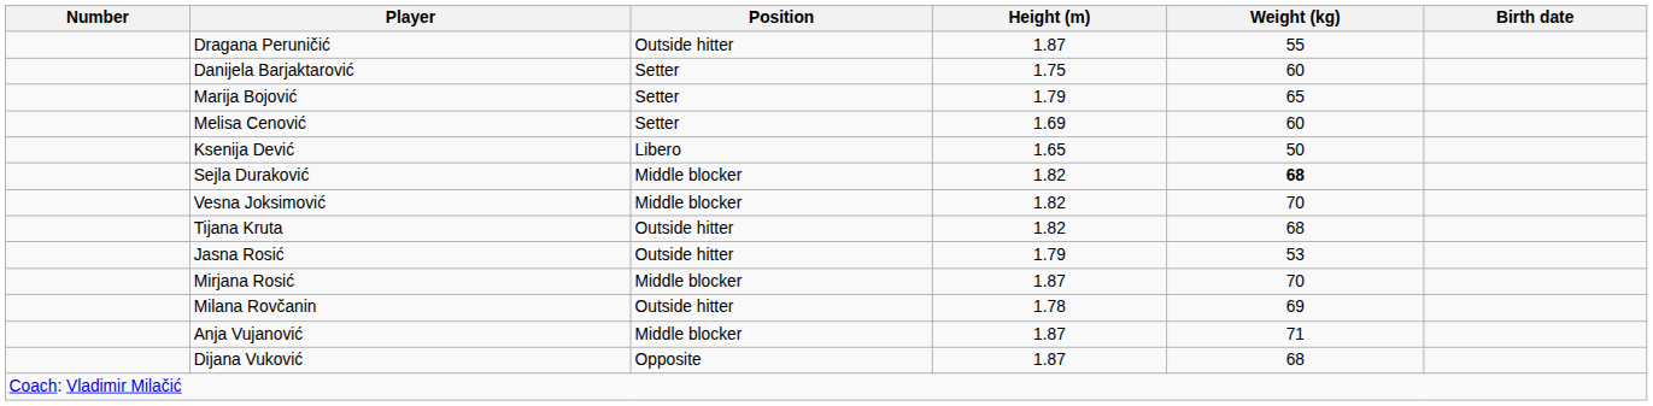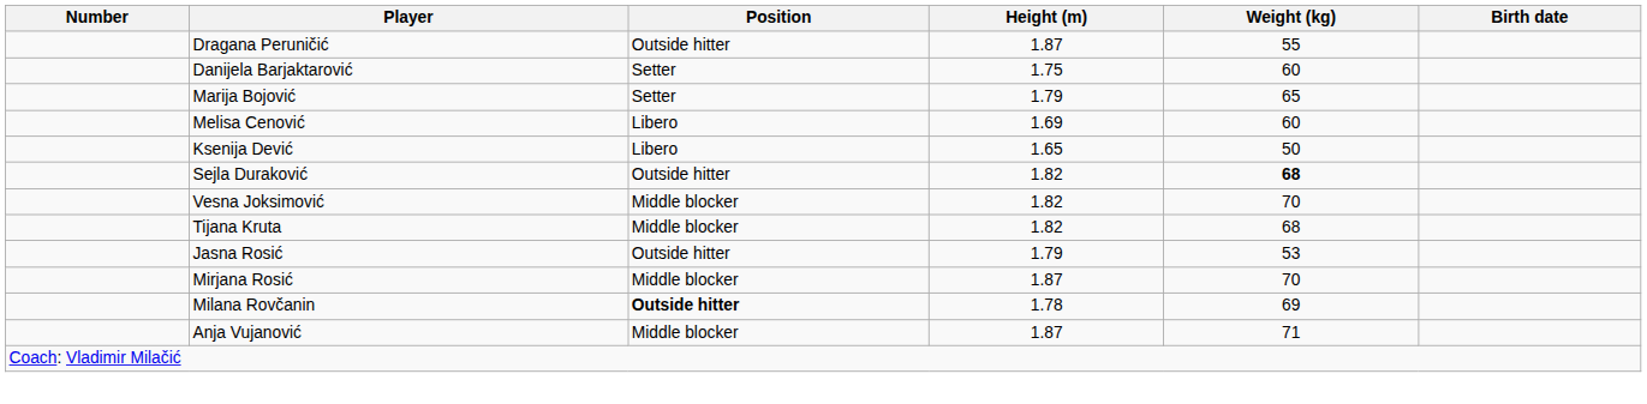Melisa Cenović | Position: Setter -> Libero
Sejla Duraković | Position: Middle blocker -> Outside hitter
Tijana Kruta | Position: Outside hitter -> Middle blocker
Milana Rovčanin | Position: normal -> bold
- row: Dijana Vuković | Opposite | 1.87 | 68
